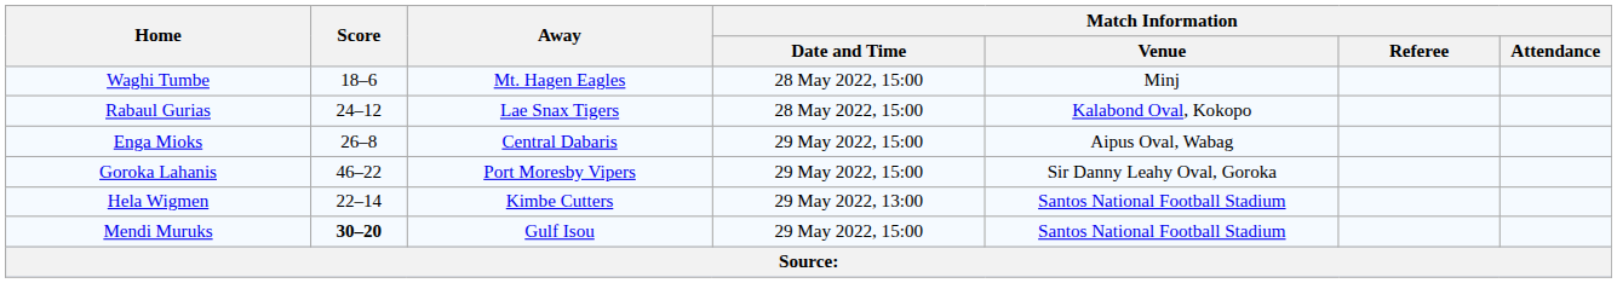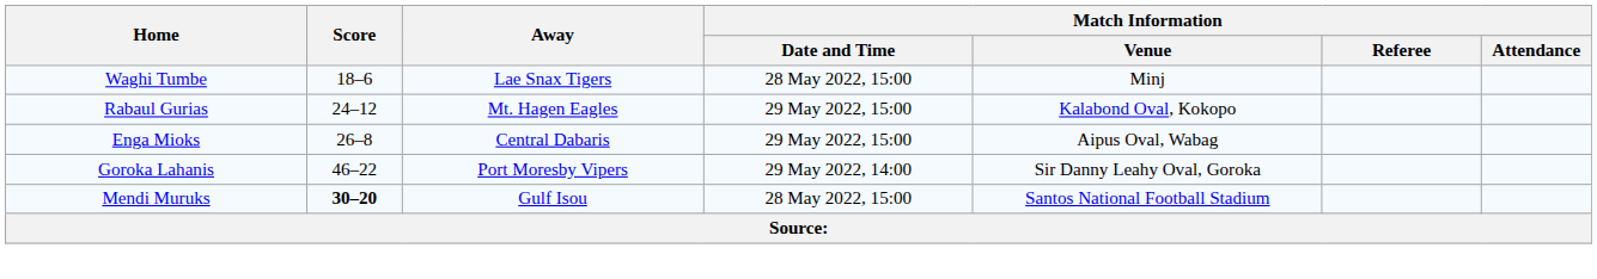Waghi Tumbe | Away: Mt. Hagen Eagles -> Lae Snax Tigers
Rabaul Gurias | Away: Lae Snax Tigers -> Mt. Hagen Eagles
Rabaul Gurias | Match Information / Date and Time: 28 May 2022, 15:00 -> 29 May 2022, 15:00
Goroka Lahanis | Match Information / Date and Time: 29 May 2022, 15:00 -> 29 May 2022, 14:00
- row: Hela Wigmen | 22–14 | Kimbe Cutters | 29 May 2022, 13:00 | Santos National Football Stadium
Mendi Muruks | Match Information / Date and Time: 29 May 2022, 15:00 -> 28 May 2022, 15:00
